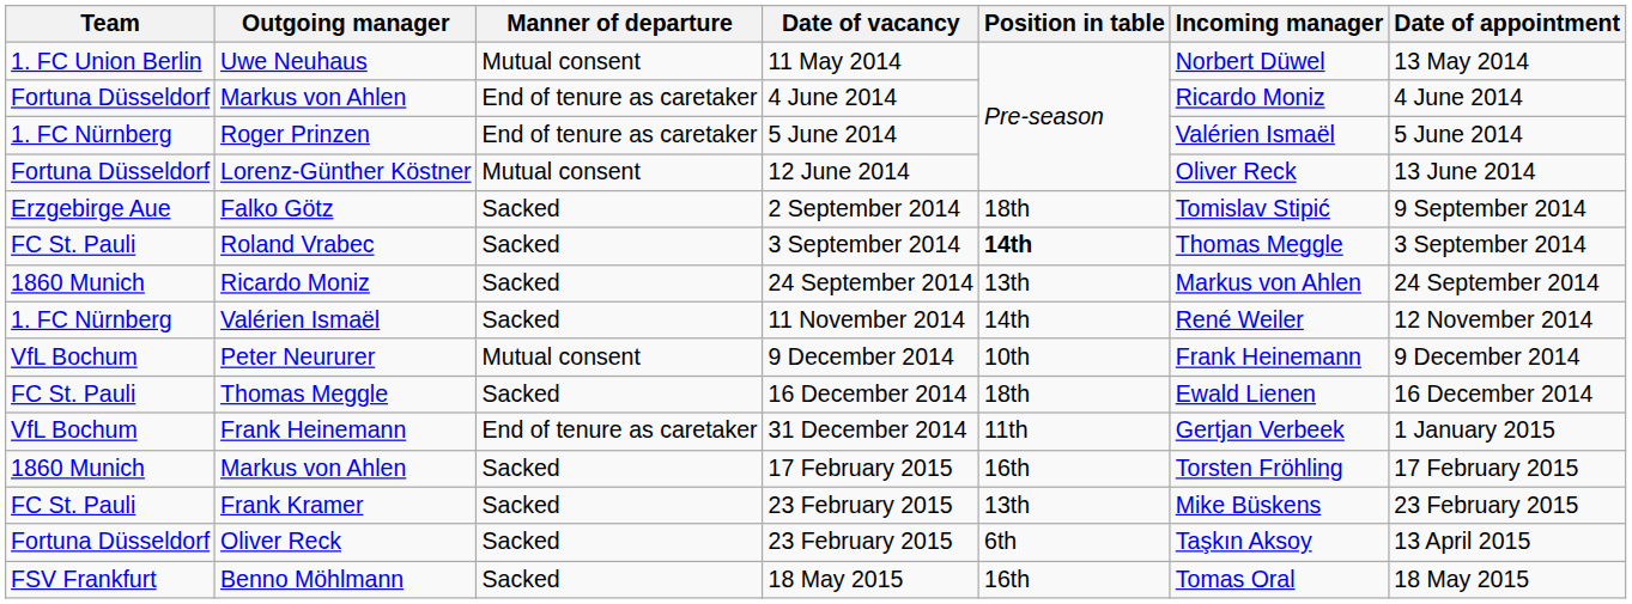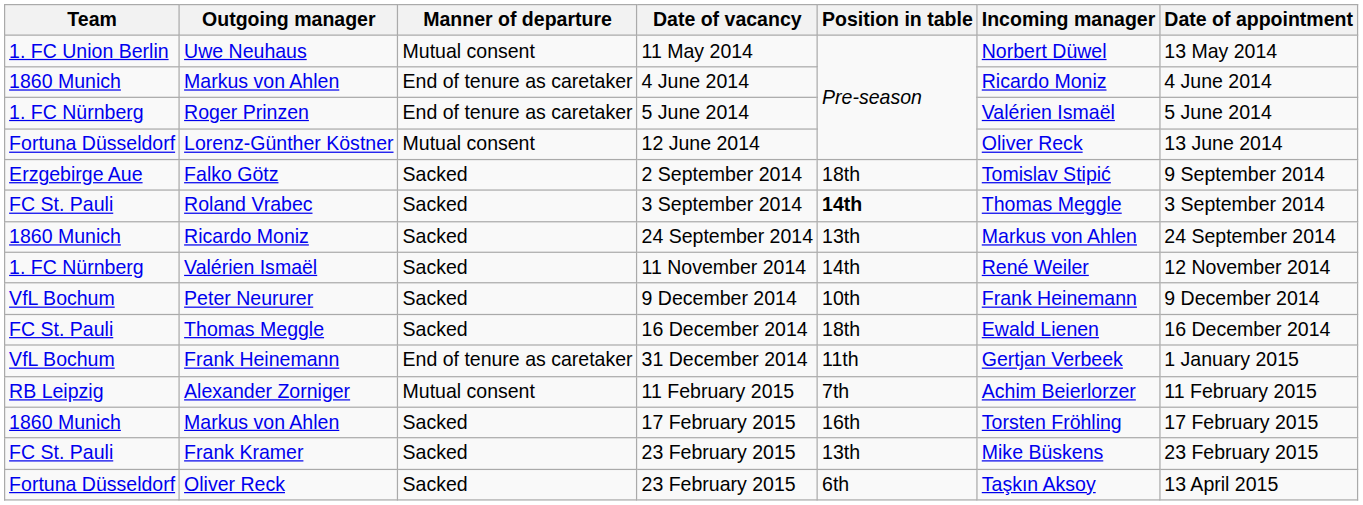Markus von Ahlen / 4 June 2014 | Team: Fortuna Düsseldorf -> 1860 Munich
Peter Neururer | Manner of departure: Mutual consent -> Sacked
+ row: RB Leipzig | Alexander Zorniger | Mutual consent | 11 February 2015 | 7th | Achim Beierlorzer | 11 February 2015
- row: FSV Frankfurt | Benno Möhlmann | Sacked | 18 May 2015 | 16th | Tomas Oral | 18 May 2015
